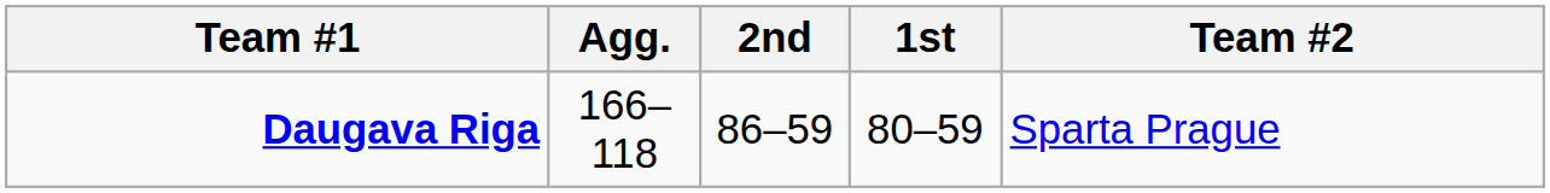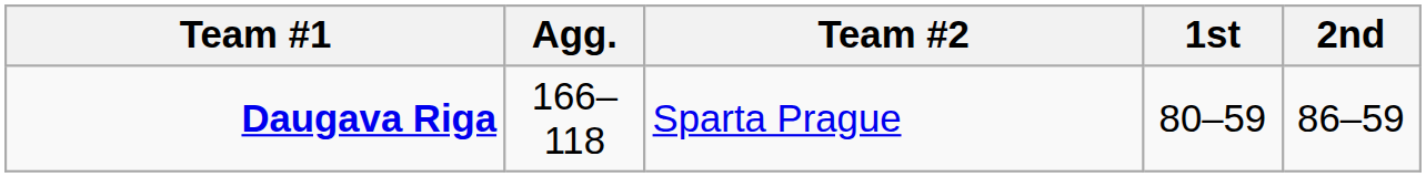columns swapped: Team #2 <-> 2nd
